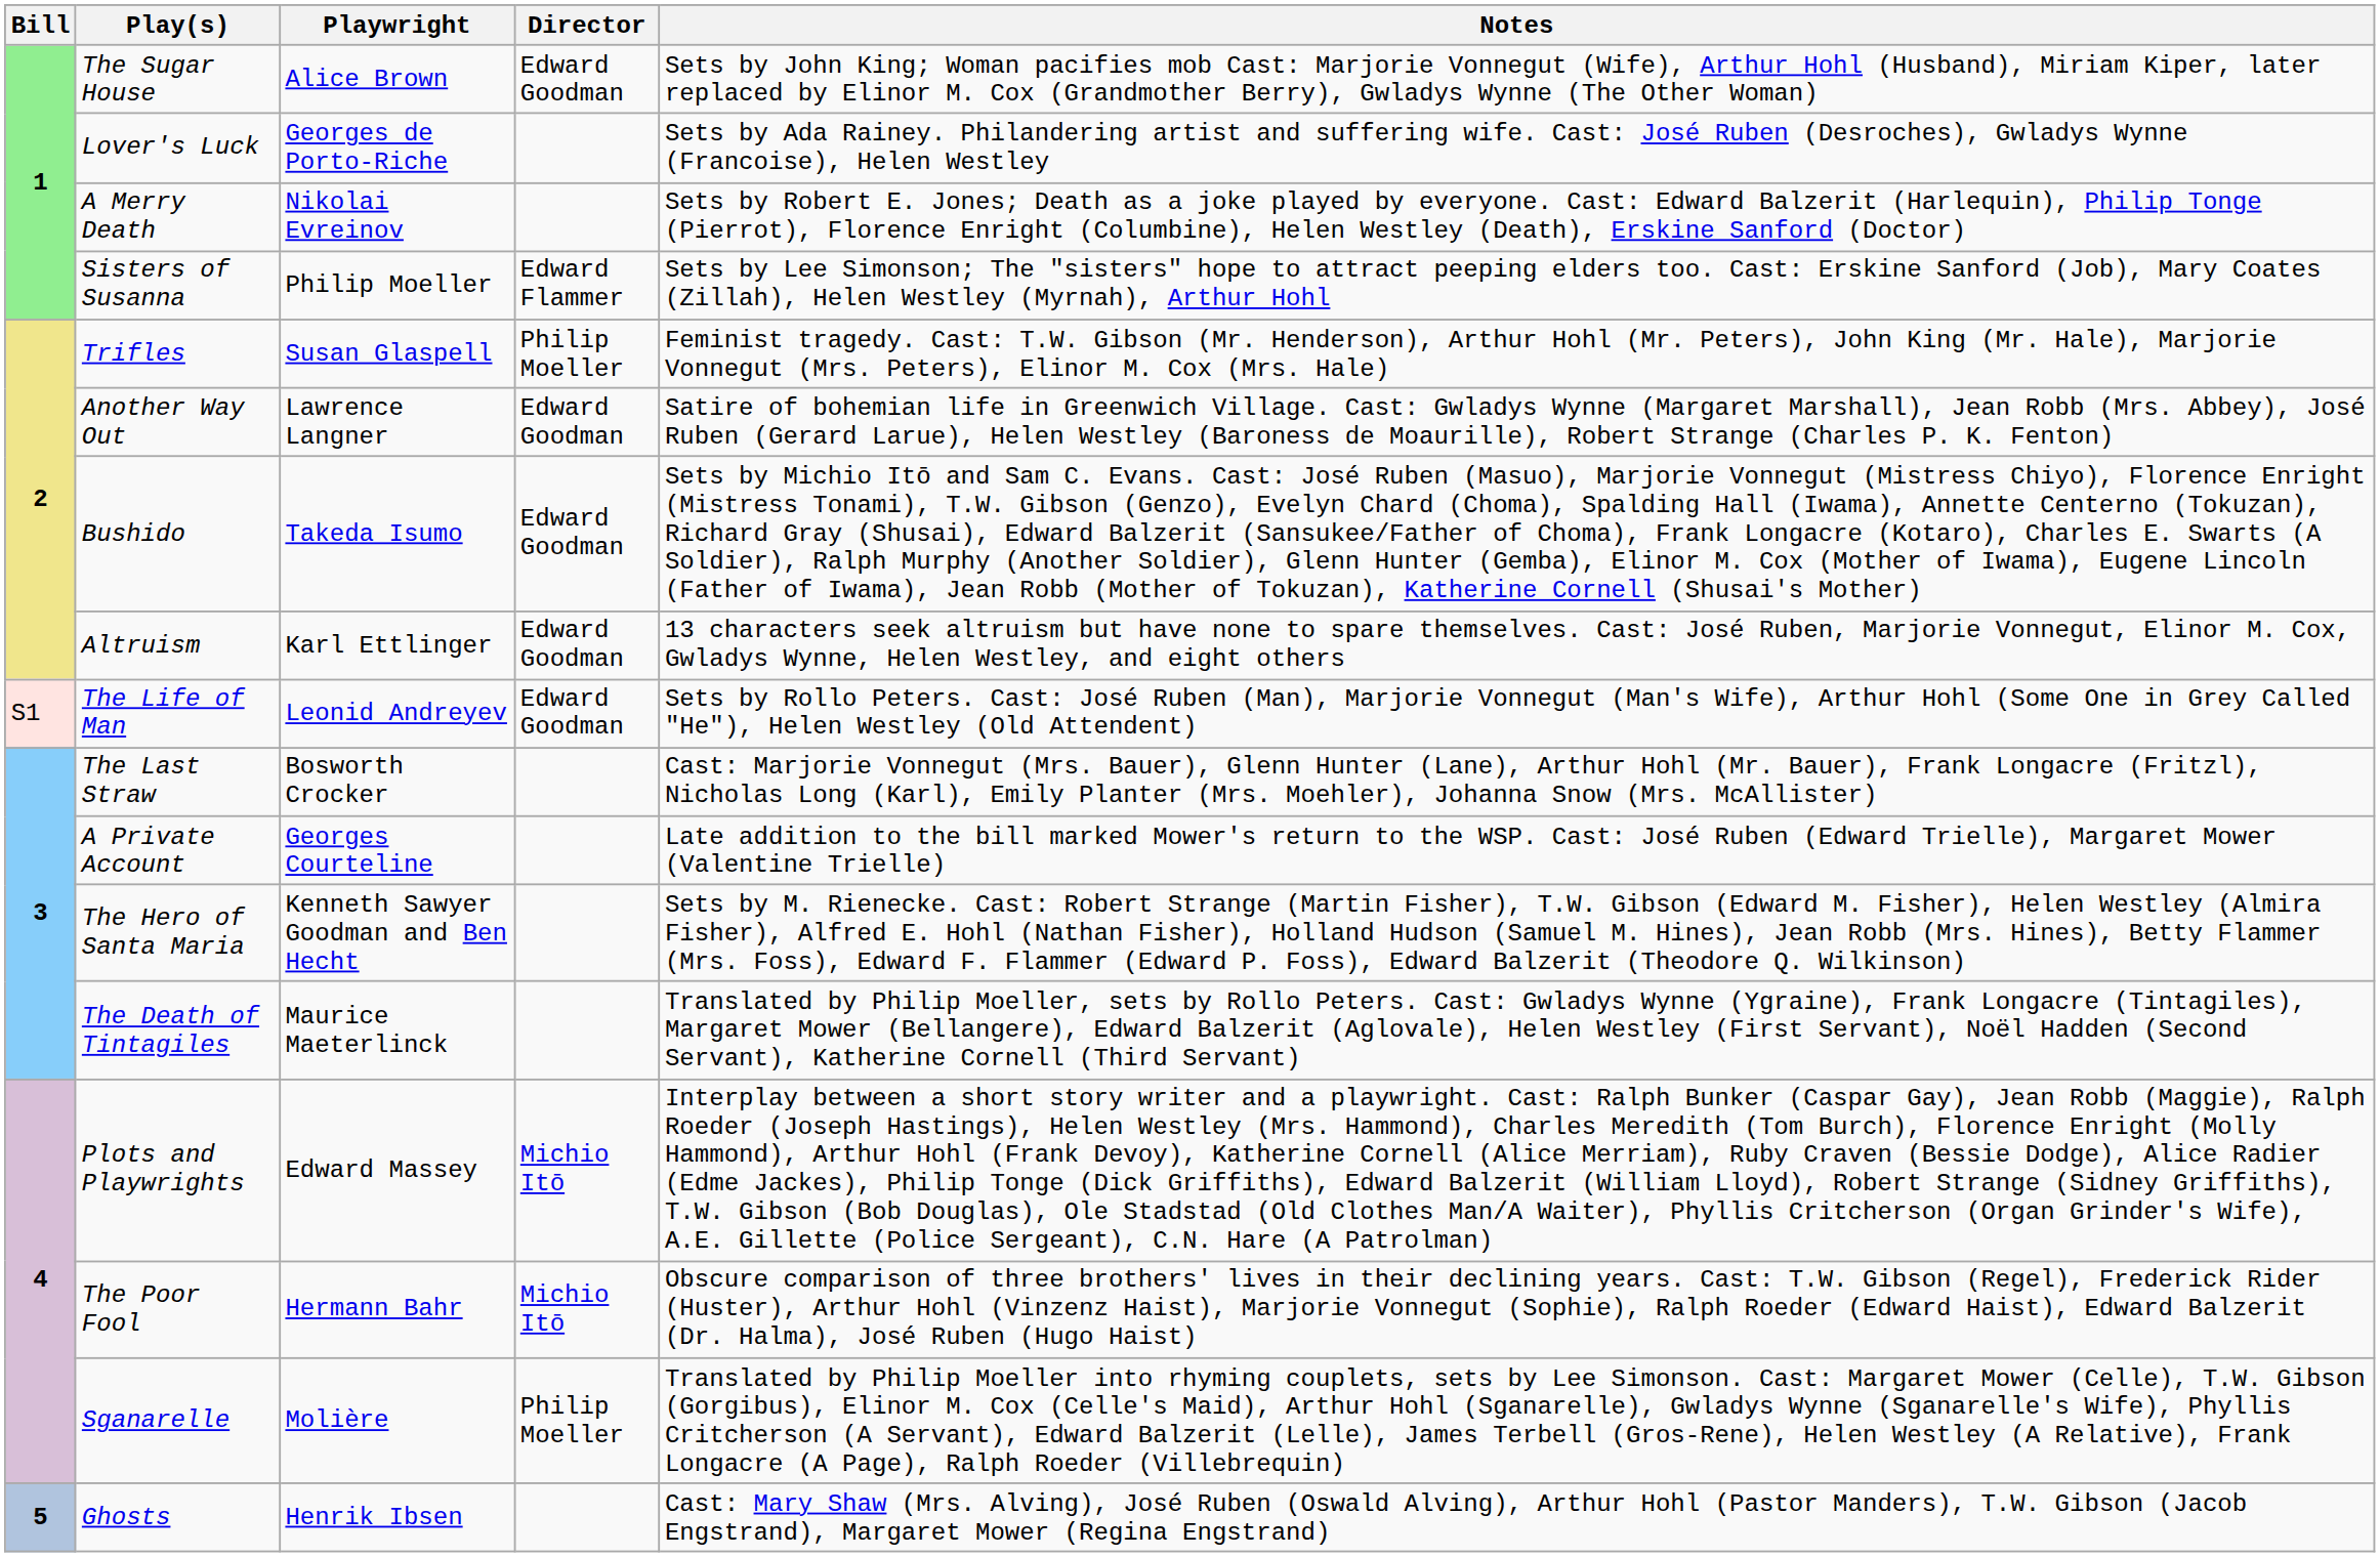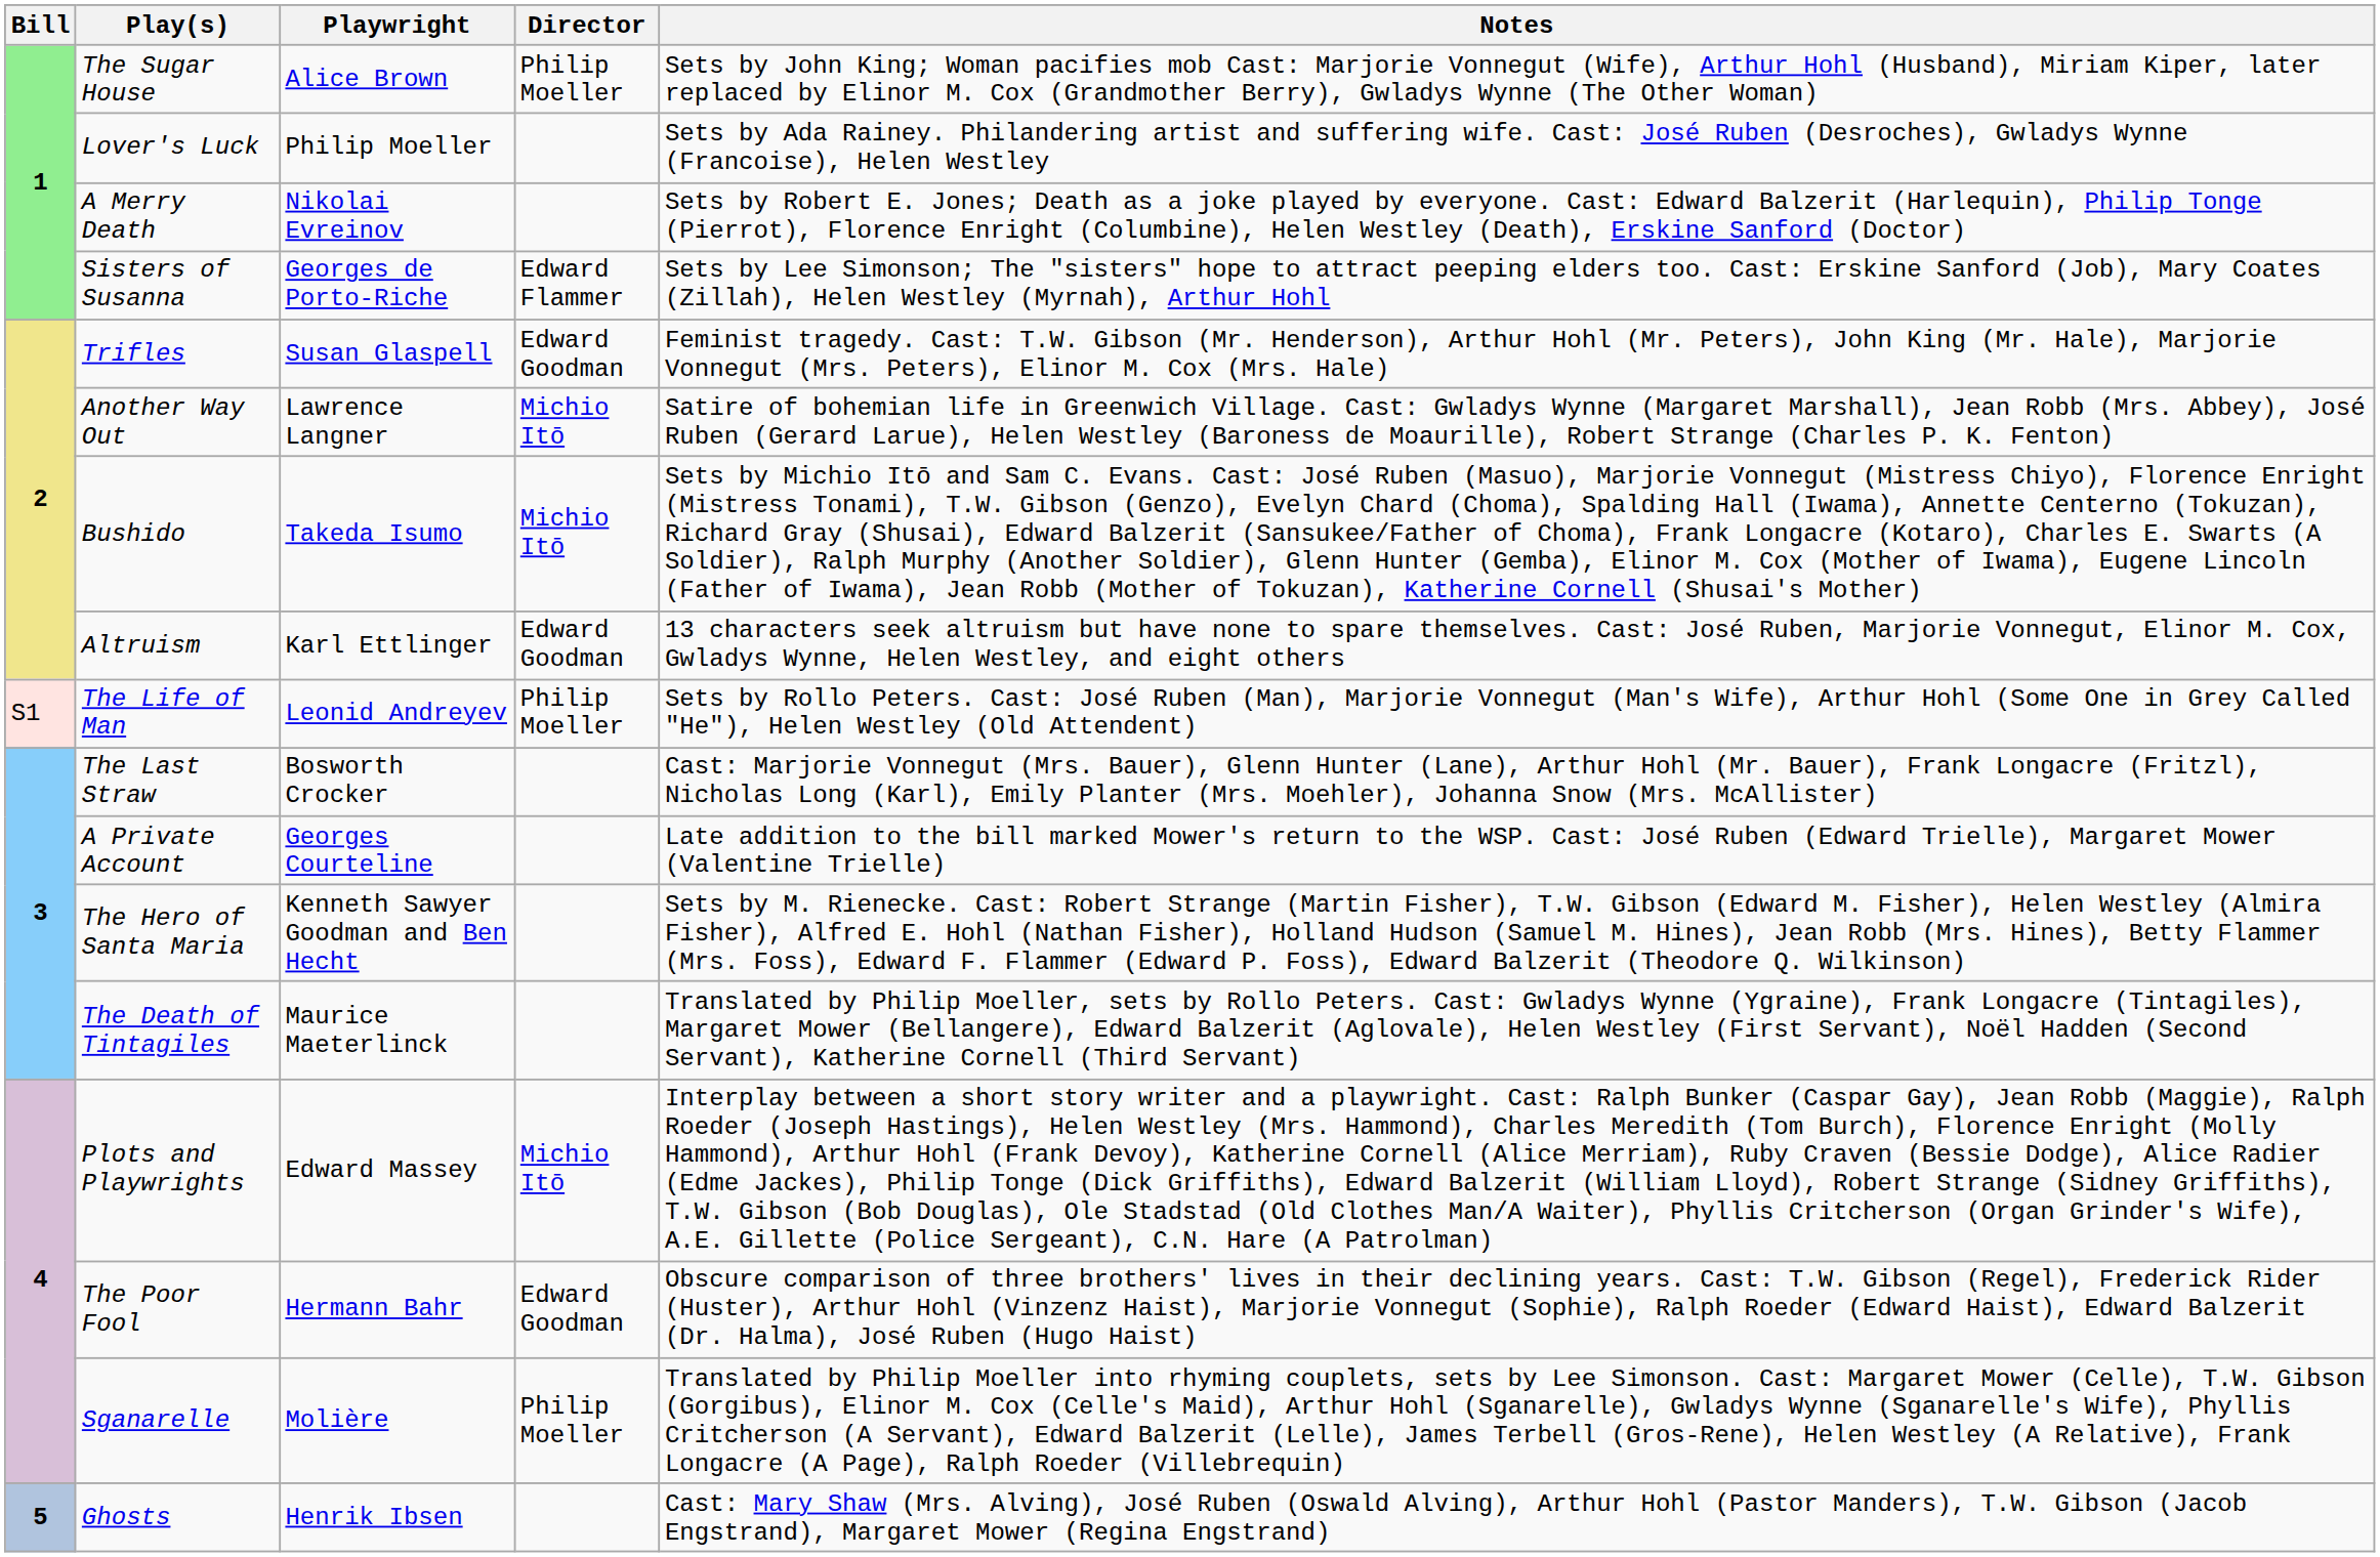The Sugar House | Director: Edward Goodman -> Philip Moeller
Lover's Luck | Playwright: Georges de Porto-Riche -> Philip Moeller
Sisters of Susanna | Playwright: Philip Moeller -> Georges de Porto-Riche
Trifles | Director: Philip Moeller -> Edward Goodman
Another Way Out | Director: Edward Goodman -> Michio Itō
Bushido | Director: Edward Goodman -> Michio Itō
The Life of Man | Director: Edward Goodman -> Philip Moeller
The Poor Fool | Director: Michio Itō -> Edward Goodman
